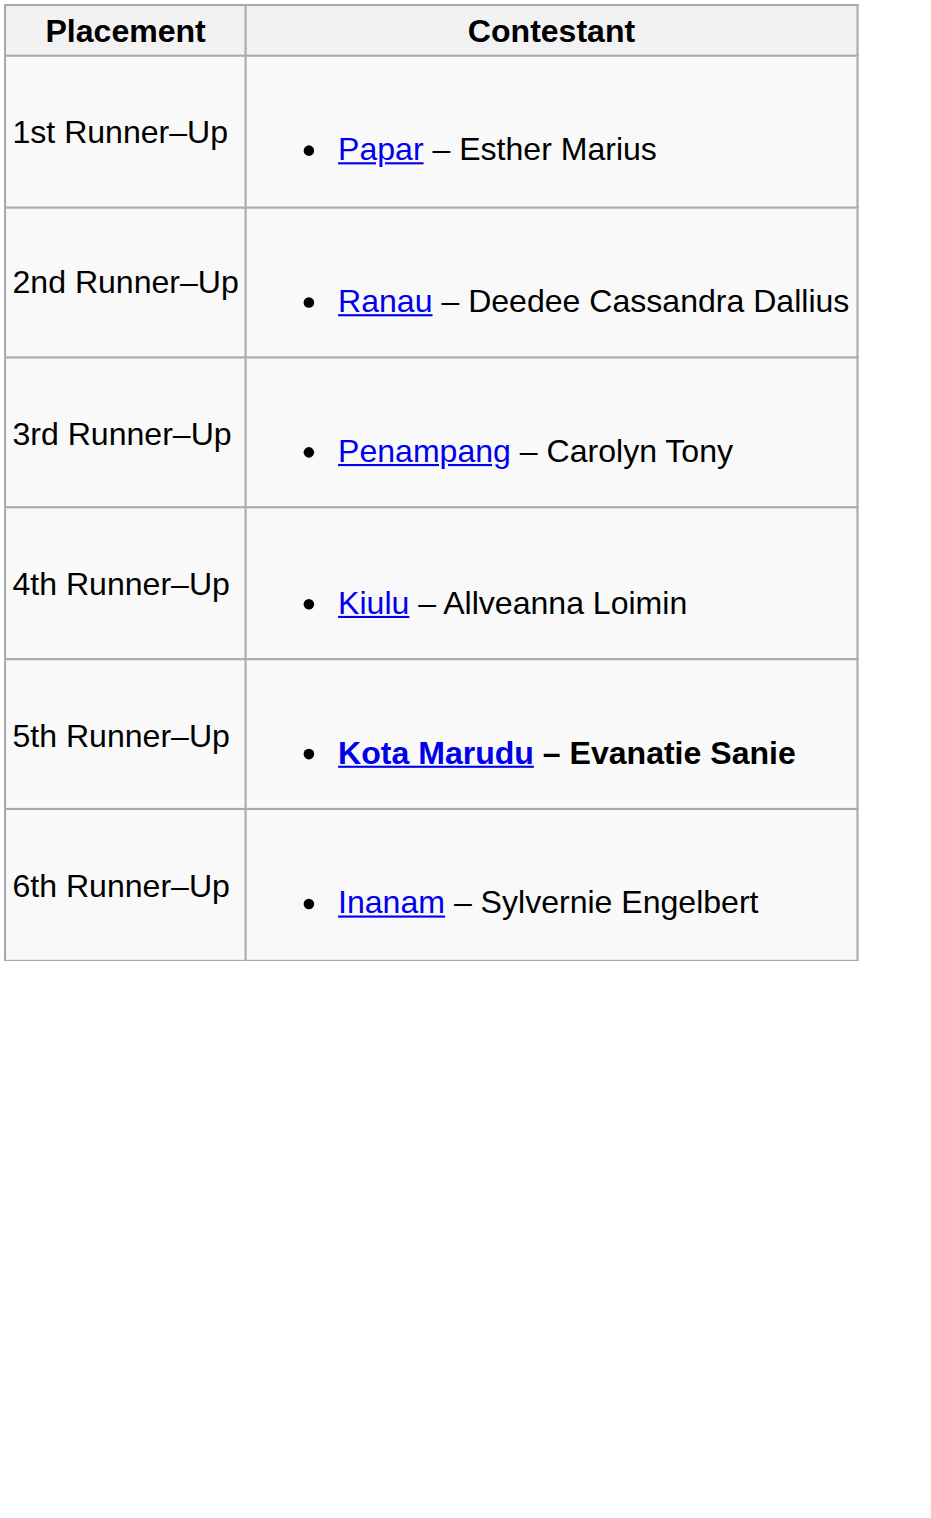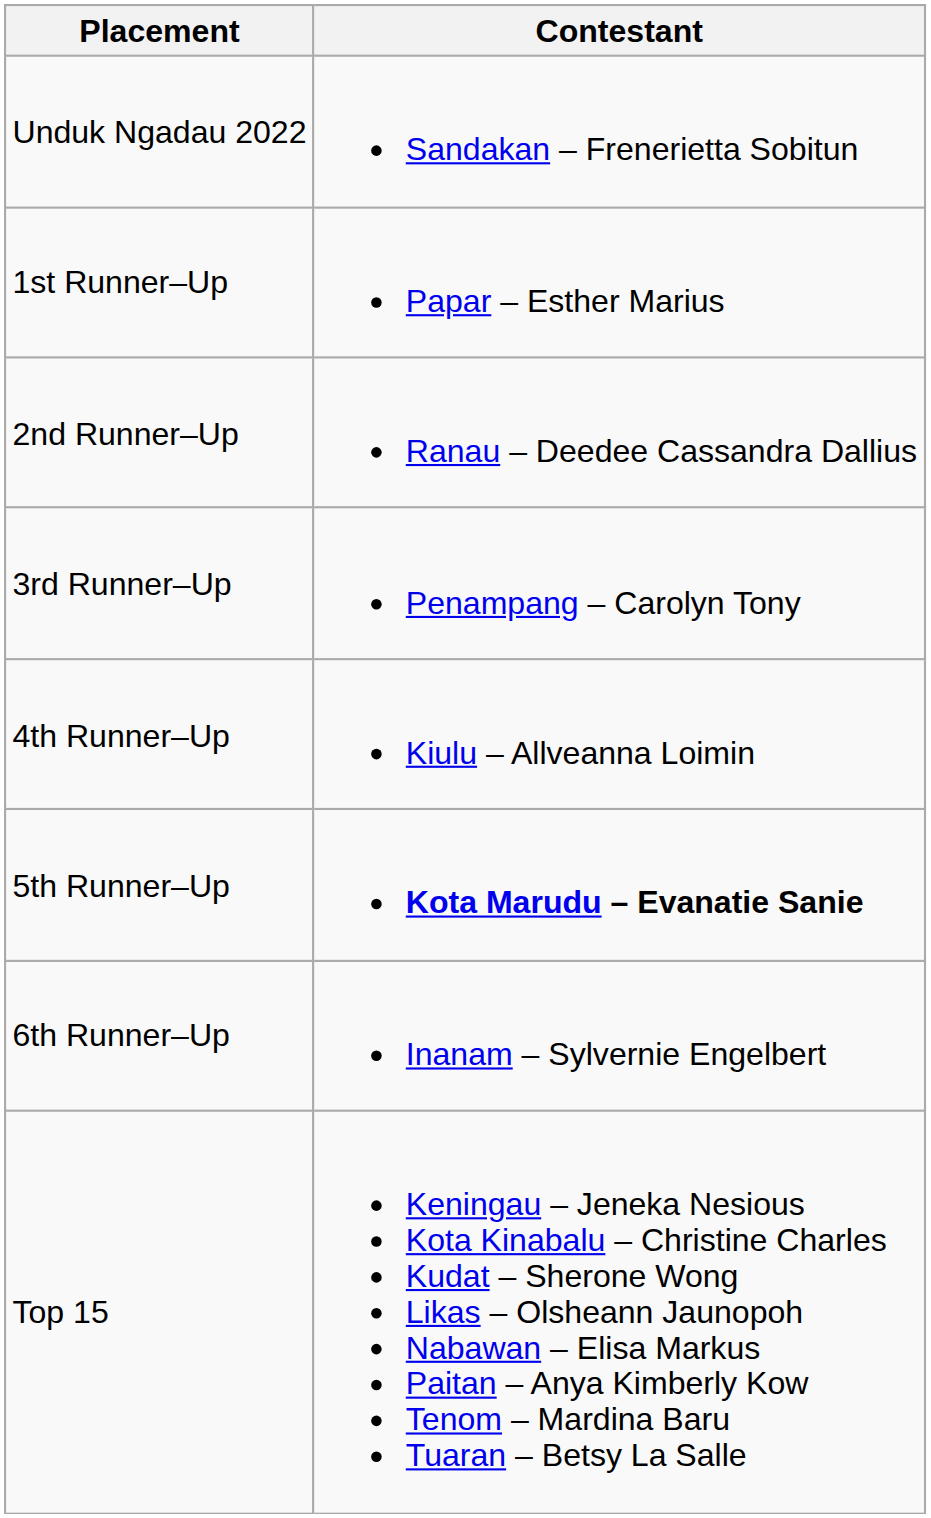+ row: Unduk Ngadau 2022 | Sandakan – Frenerietta Sobitun
+ row: Top 15 | Keningau – Jeneka Nesious Kota Kinabalu – Christine Charles Kudat – Sherone Wong Likas – Olsheann Jaunopoh Nabawan – Elisa Markus Paitan – Anya Kimberly Kow Tenom – Mardina Baru Tuaran – Betsy La Salle
